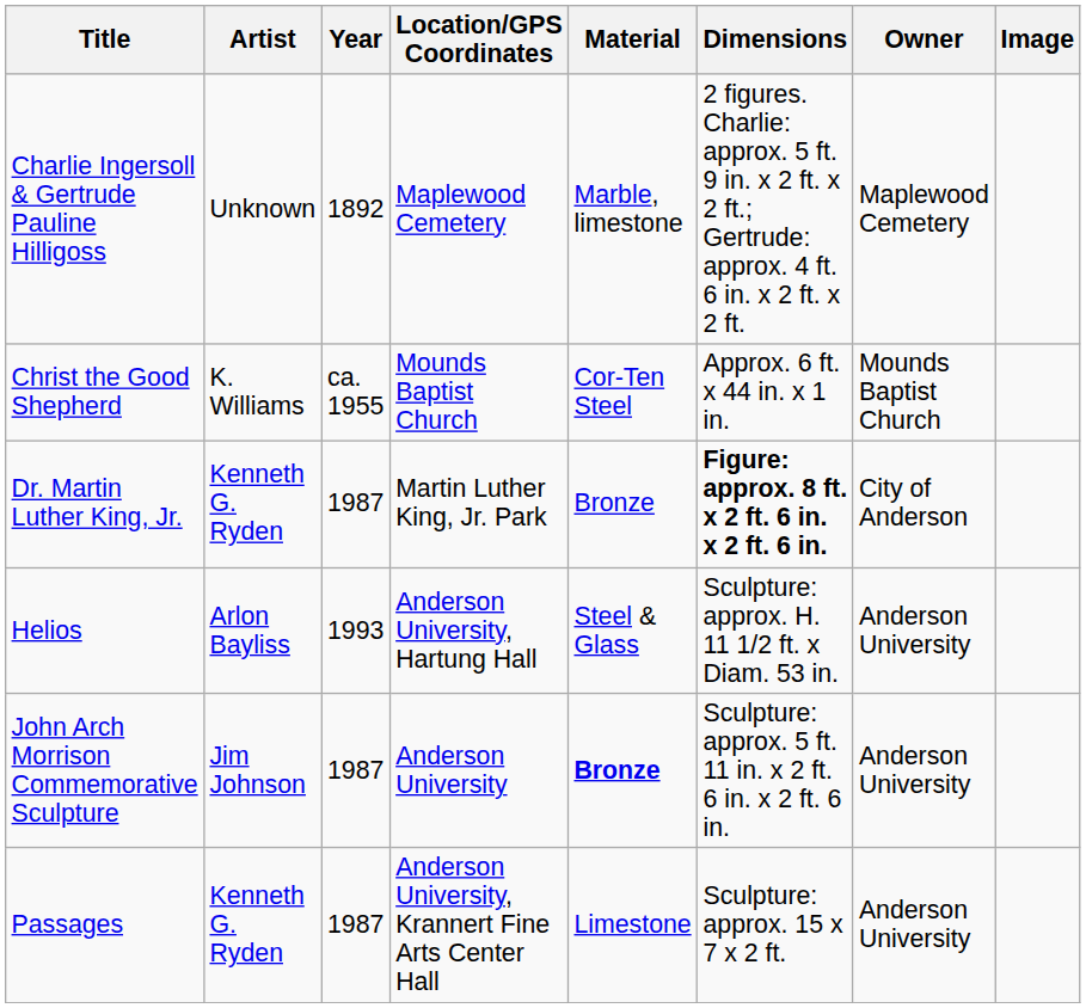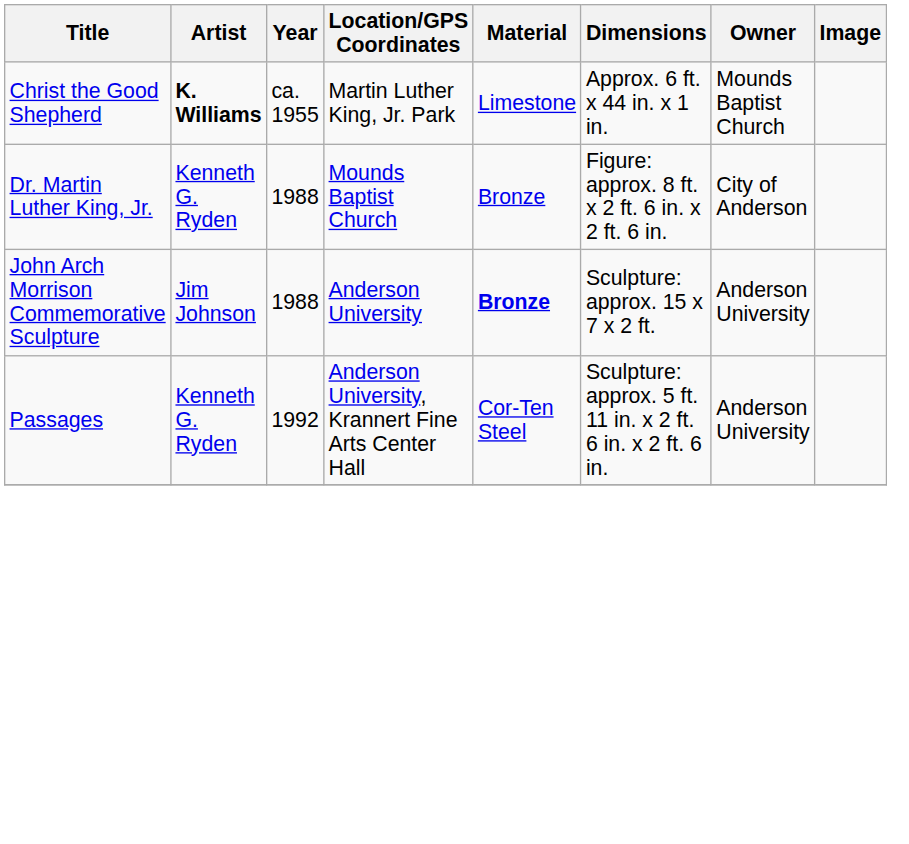- row: Charlie Ingersoll & Gertrude Pauline Hilligoss | Unknown | 1892 | Maplewood Cemetery | Marble, limestone | 2 figures. Charlie: approx. 5 ft. 9 in. x 2 ft. x 2 ft.; Gertrude: approx. 4 ft. 6 in. x 2 ft. x 2 ft. | Maplewood Cemetery
Christ the Good Shepherd | Artist: normal -> bold
Christ the Good Shepherd | Location/GPS Coordinates: Mounds Baptist Church -> Martin Luther King, Jr. Park
Christ the Good Shepherd | Material: Cor-Ten Steel -> Limestone
Dr. Martin Luther King, Jr. | Year: 1987 -> 1988
Dr. Martin Luther King, Jr. | Location/GPS Coordinates: Martin Luther King, Jr. Park -> Mounds Baptist Church
Dr. Martin Luther King, Jr. | Dimensions: bold -> normal
- row: Helios | Arlon Bayliss | 1993 | Anderson University, Hartung Hall | Steel & Glass | Sculpture: approx. H. 11 1/2 ft. x Diam. 53 in. | Anderson University
John Arch Morrison Commemorative Sculpture | Year: 1987 -> 1988
John Arch Morrison Commemorative Sculpture | Dimensions: Sculpture: approx. 5 ft. 11 in. x 2 ft. 6 in. x 2 ft. 6 in. -> Sculpture: approx. 15 x 7 x 2 ft.
Passages | Year: 1987 -> 1992
Passages | Material: Limestone -> Cor-Ten Steel
Passages | Dimensions: Sculpture: approx. 15 x 7 x 2 ft. -> Sculpture: approx. 5 ft. 11 in. x 2 ft. 6 in. x 2 ft. 6 in.
